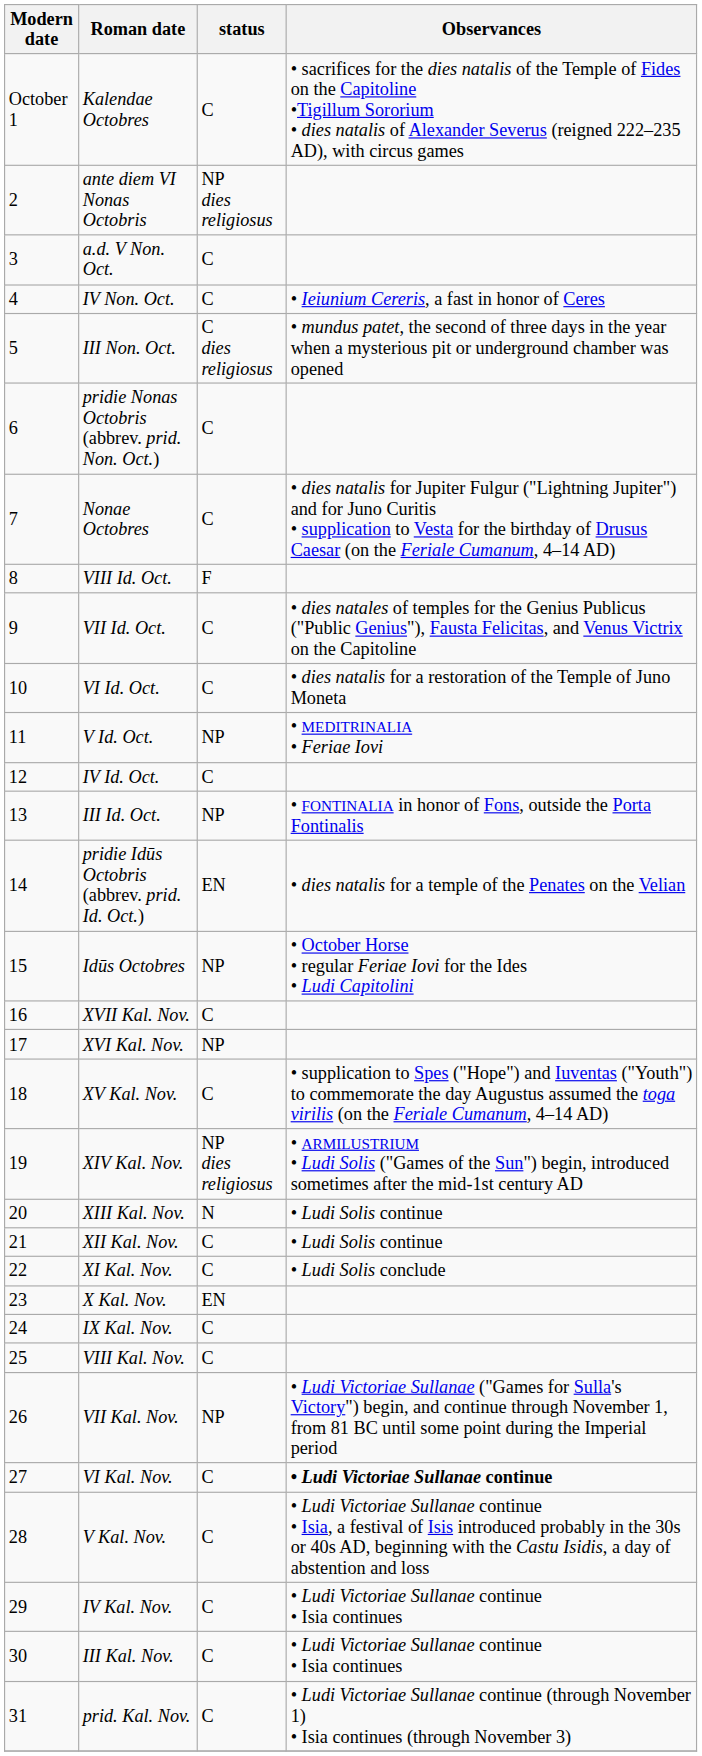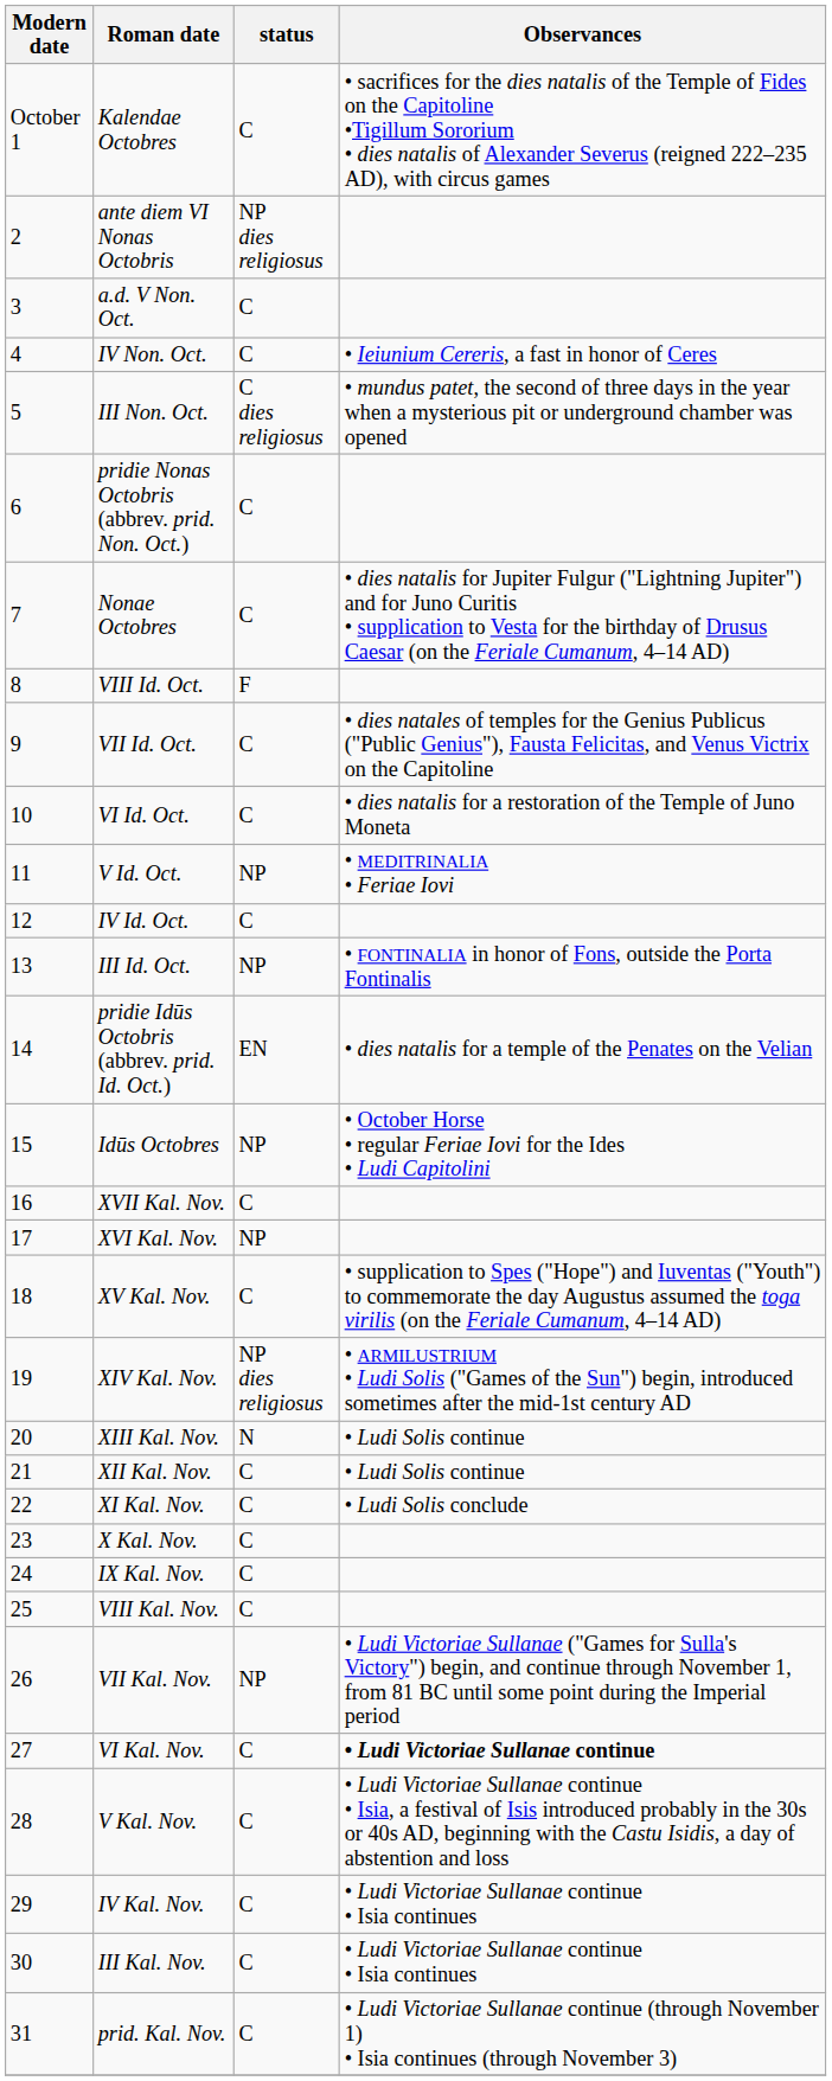X Kal. Nov. | status: EN -> C
